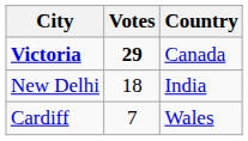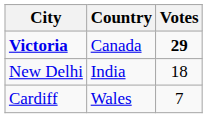columns swapped: Country <-> Votes
